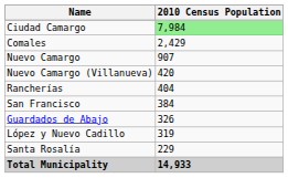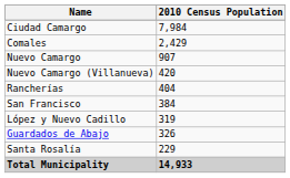Ciudad Camargo | 2010 Census Population: lightgreen background -> no background
rows swapped: Guardados de Abajo <-> López y Nuevo Cadillo
